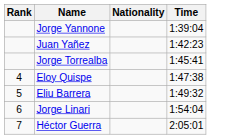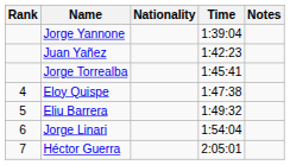+ column: Notes
